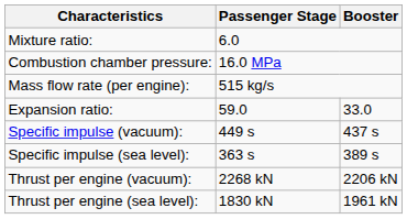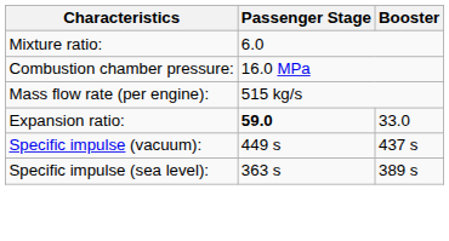Expansion ratio: | Passenger Stage: normal -> bold
- row: Thrust per engine (vacuum): | 2268 kN | 2206 kN
- row: Thrust per engine (sea level): | 1830 kN | 1961 kN
